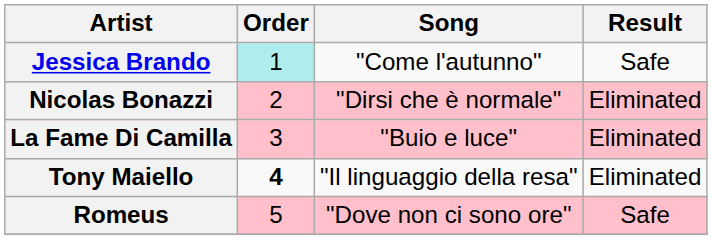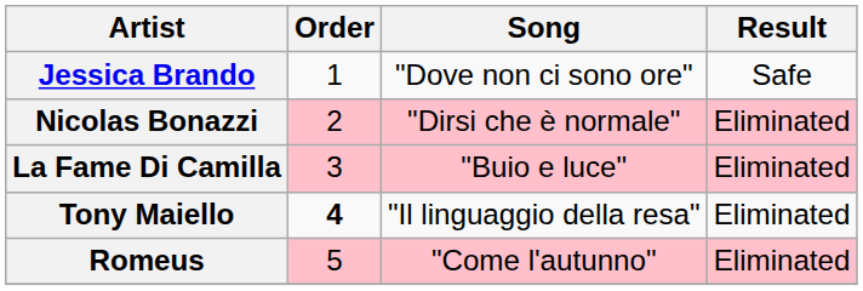Jessica Brando | Order: paleturquoise background -> no background
Jessica Brando | Song: "Come l'autunno" -> "Dove non ci sono ore"
Romeus | Song: "Dove non ci sono ore" -> "Come l'autunno"
Romeus | Result: Safe -> Eliminated
